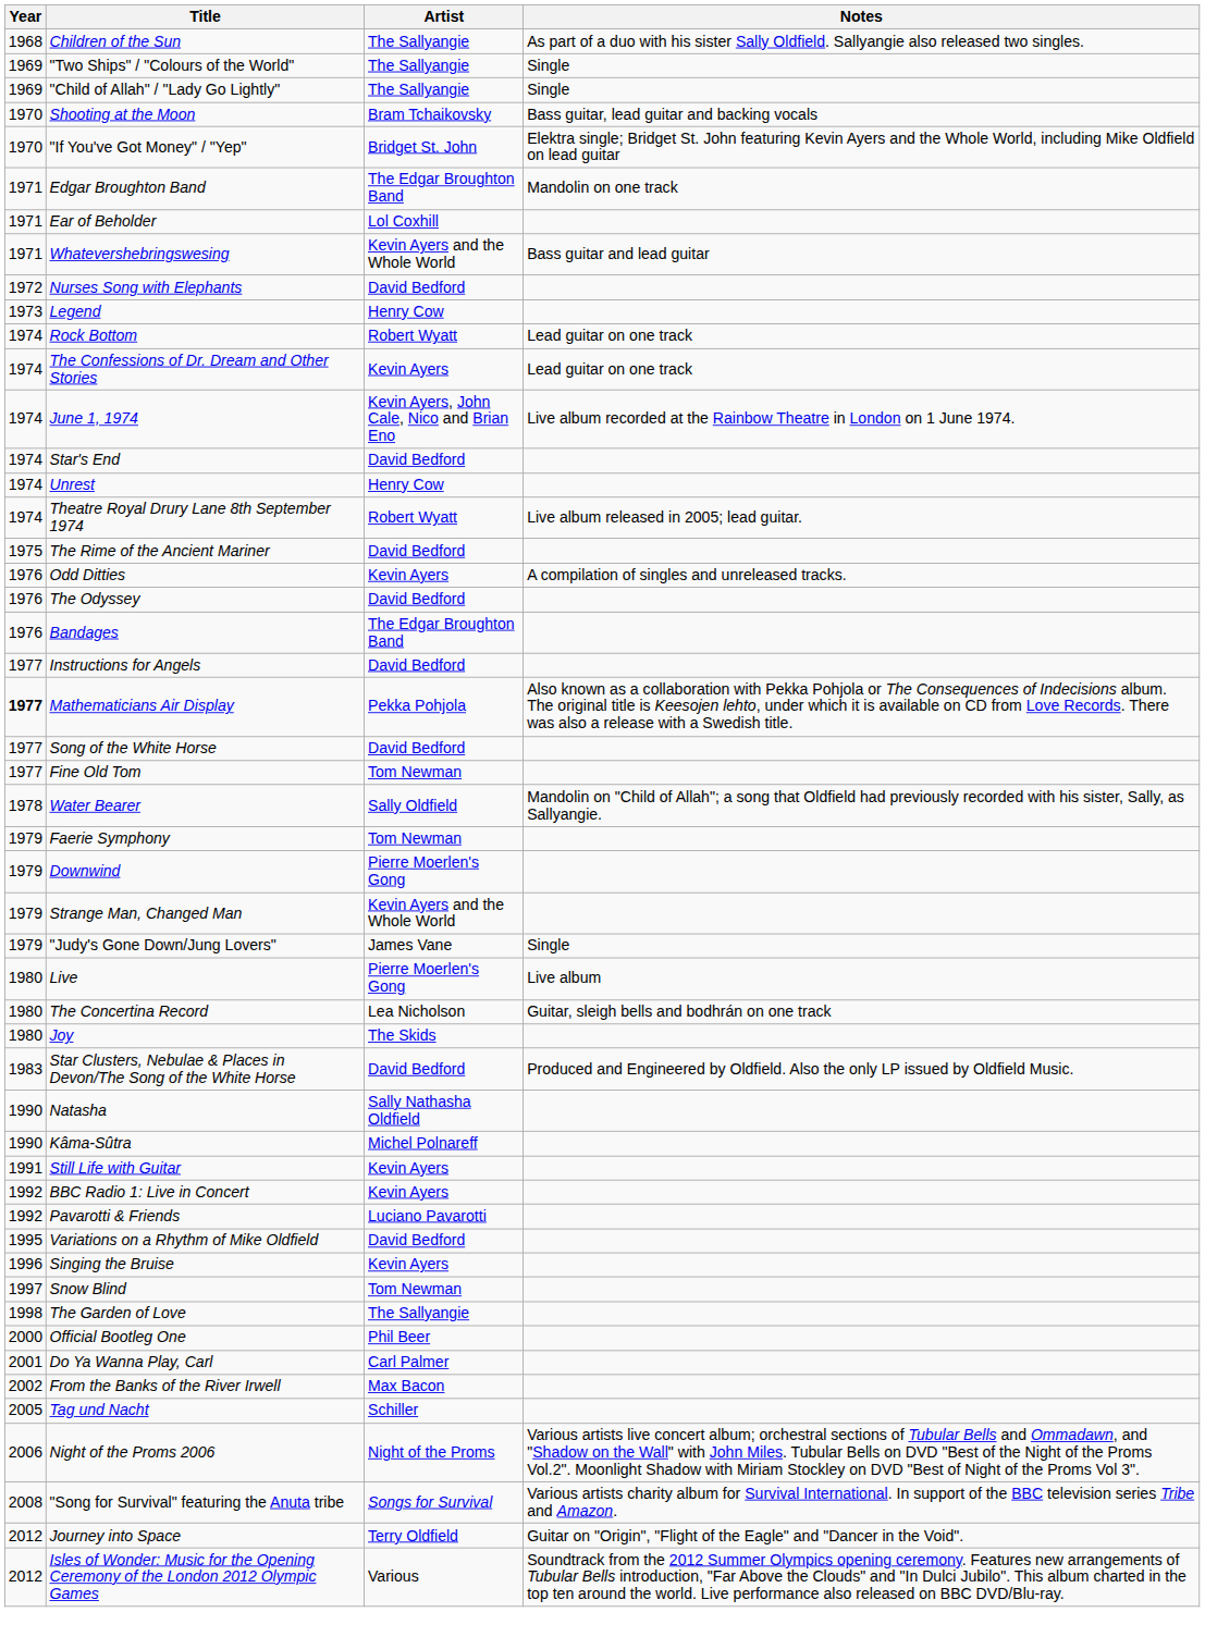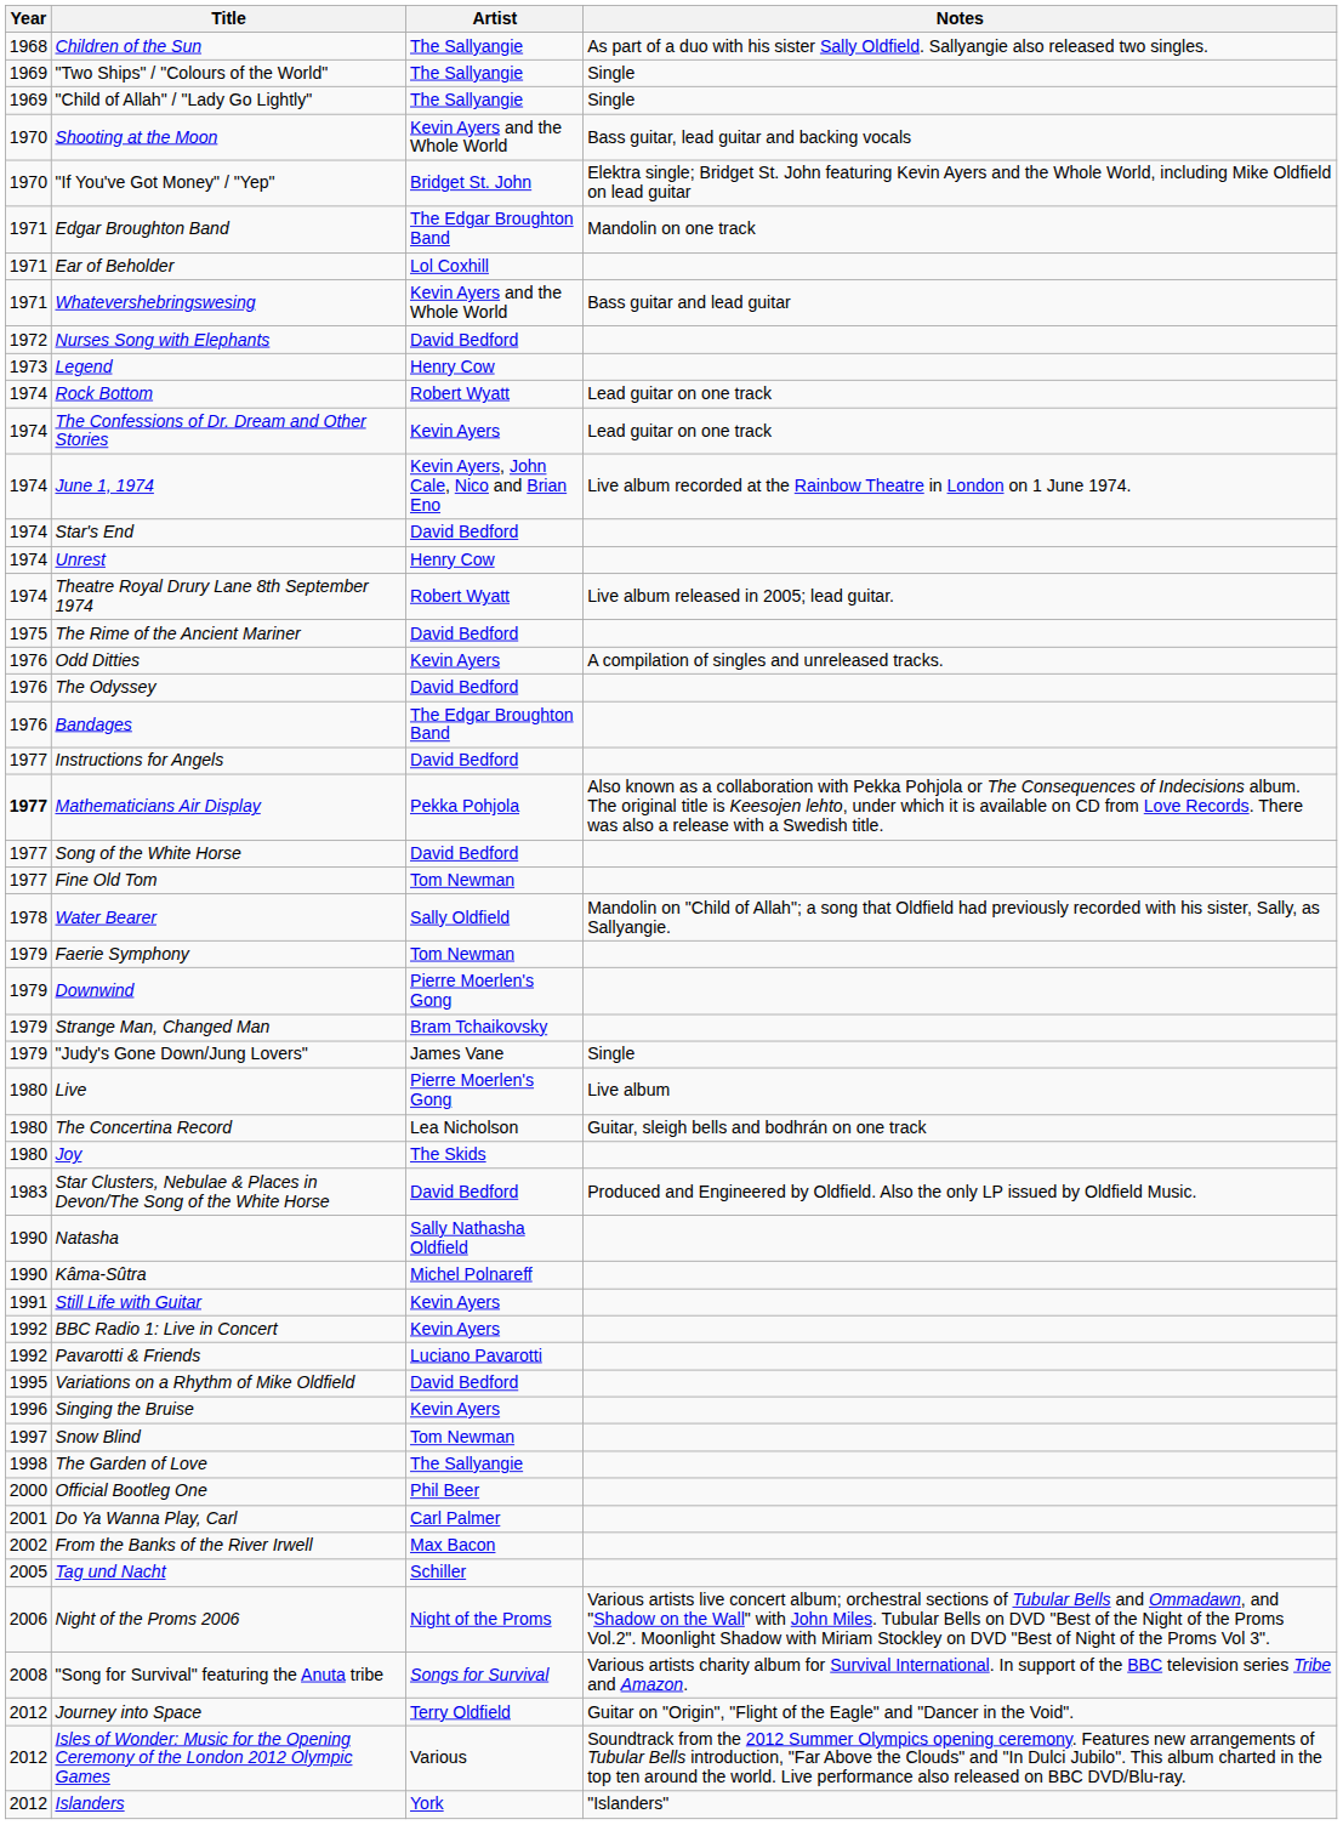Shooting at the Moon | Artist: Bram Tchaikovsky -> Kevin Ayers and the Whole World
Strange Man, Changed Man | Artist: Kevin Ayers and the Whole World -> Bram Tchaikovsky
+ row: 2012 | Islanders | York | "Islanders"
